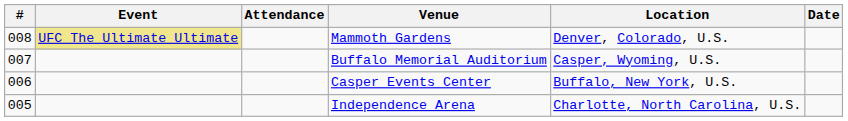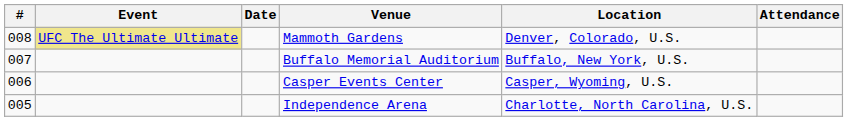columns swapped: Date <-> Attendance
Buffalo Memorial Auditorium | Location: Casper, Wyoming, U.S. -> Buffalo, New York, U.S.
Casper Events Center | Location: Buffalo, New York, U.S. -> Casper, Wyoming, U.S.
